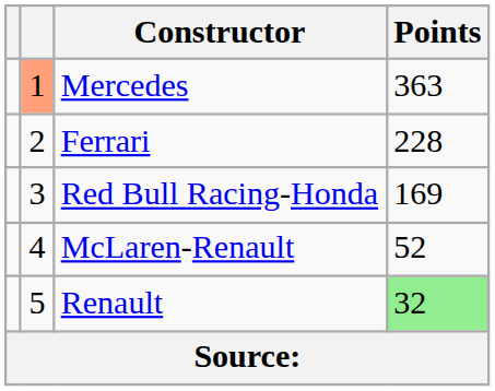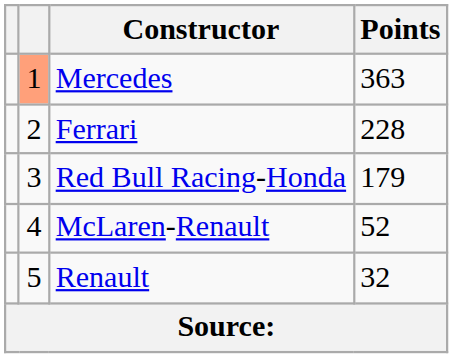Red Bull Racing-Honda | Points: 169 -> 179
Renault | Points: lightgreen background -> no background
